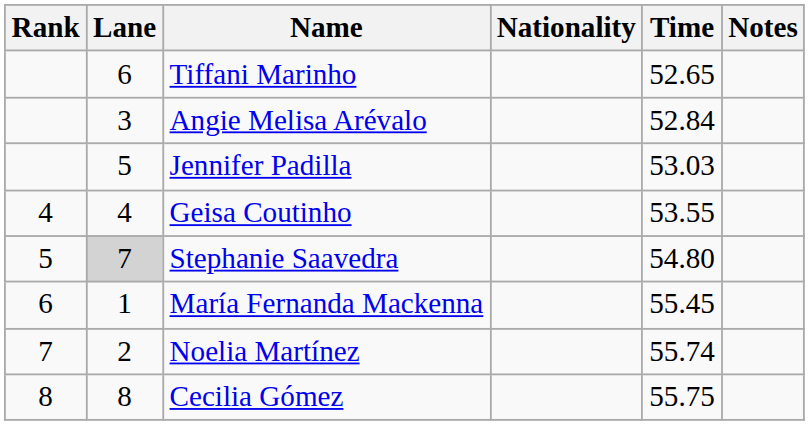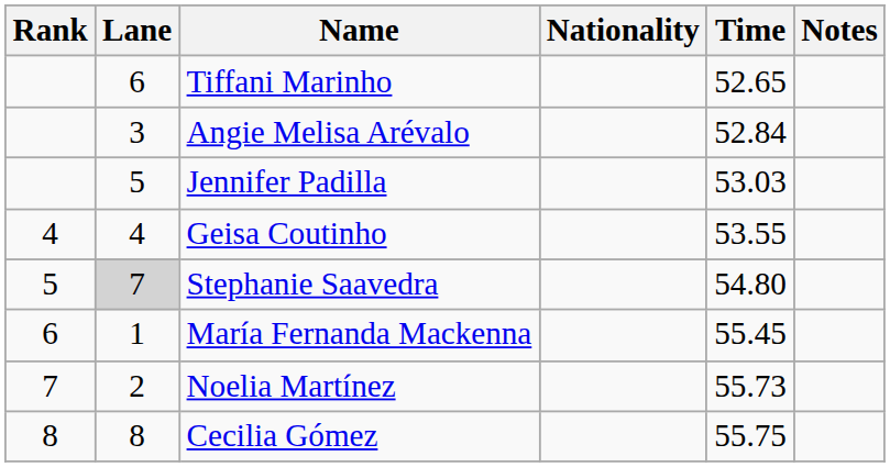Noelia Martínez | Time: 55.74 -> 55.73
